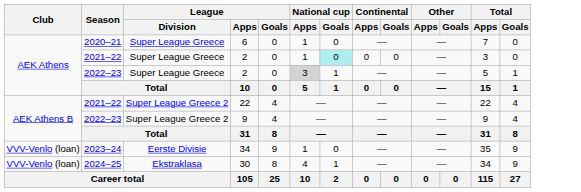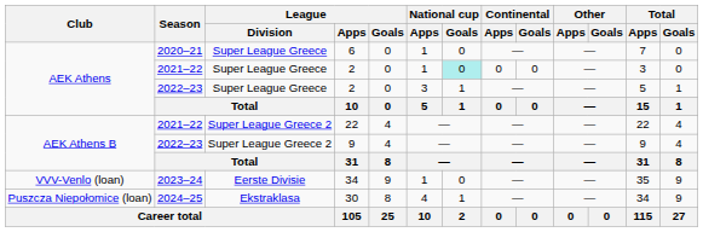2022–23 / 2 | National cup / Apps: lightgrey background -> no background
30 | Club: VVV-Venlo (loan) -> Puszcza Niepołomice (loan)
